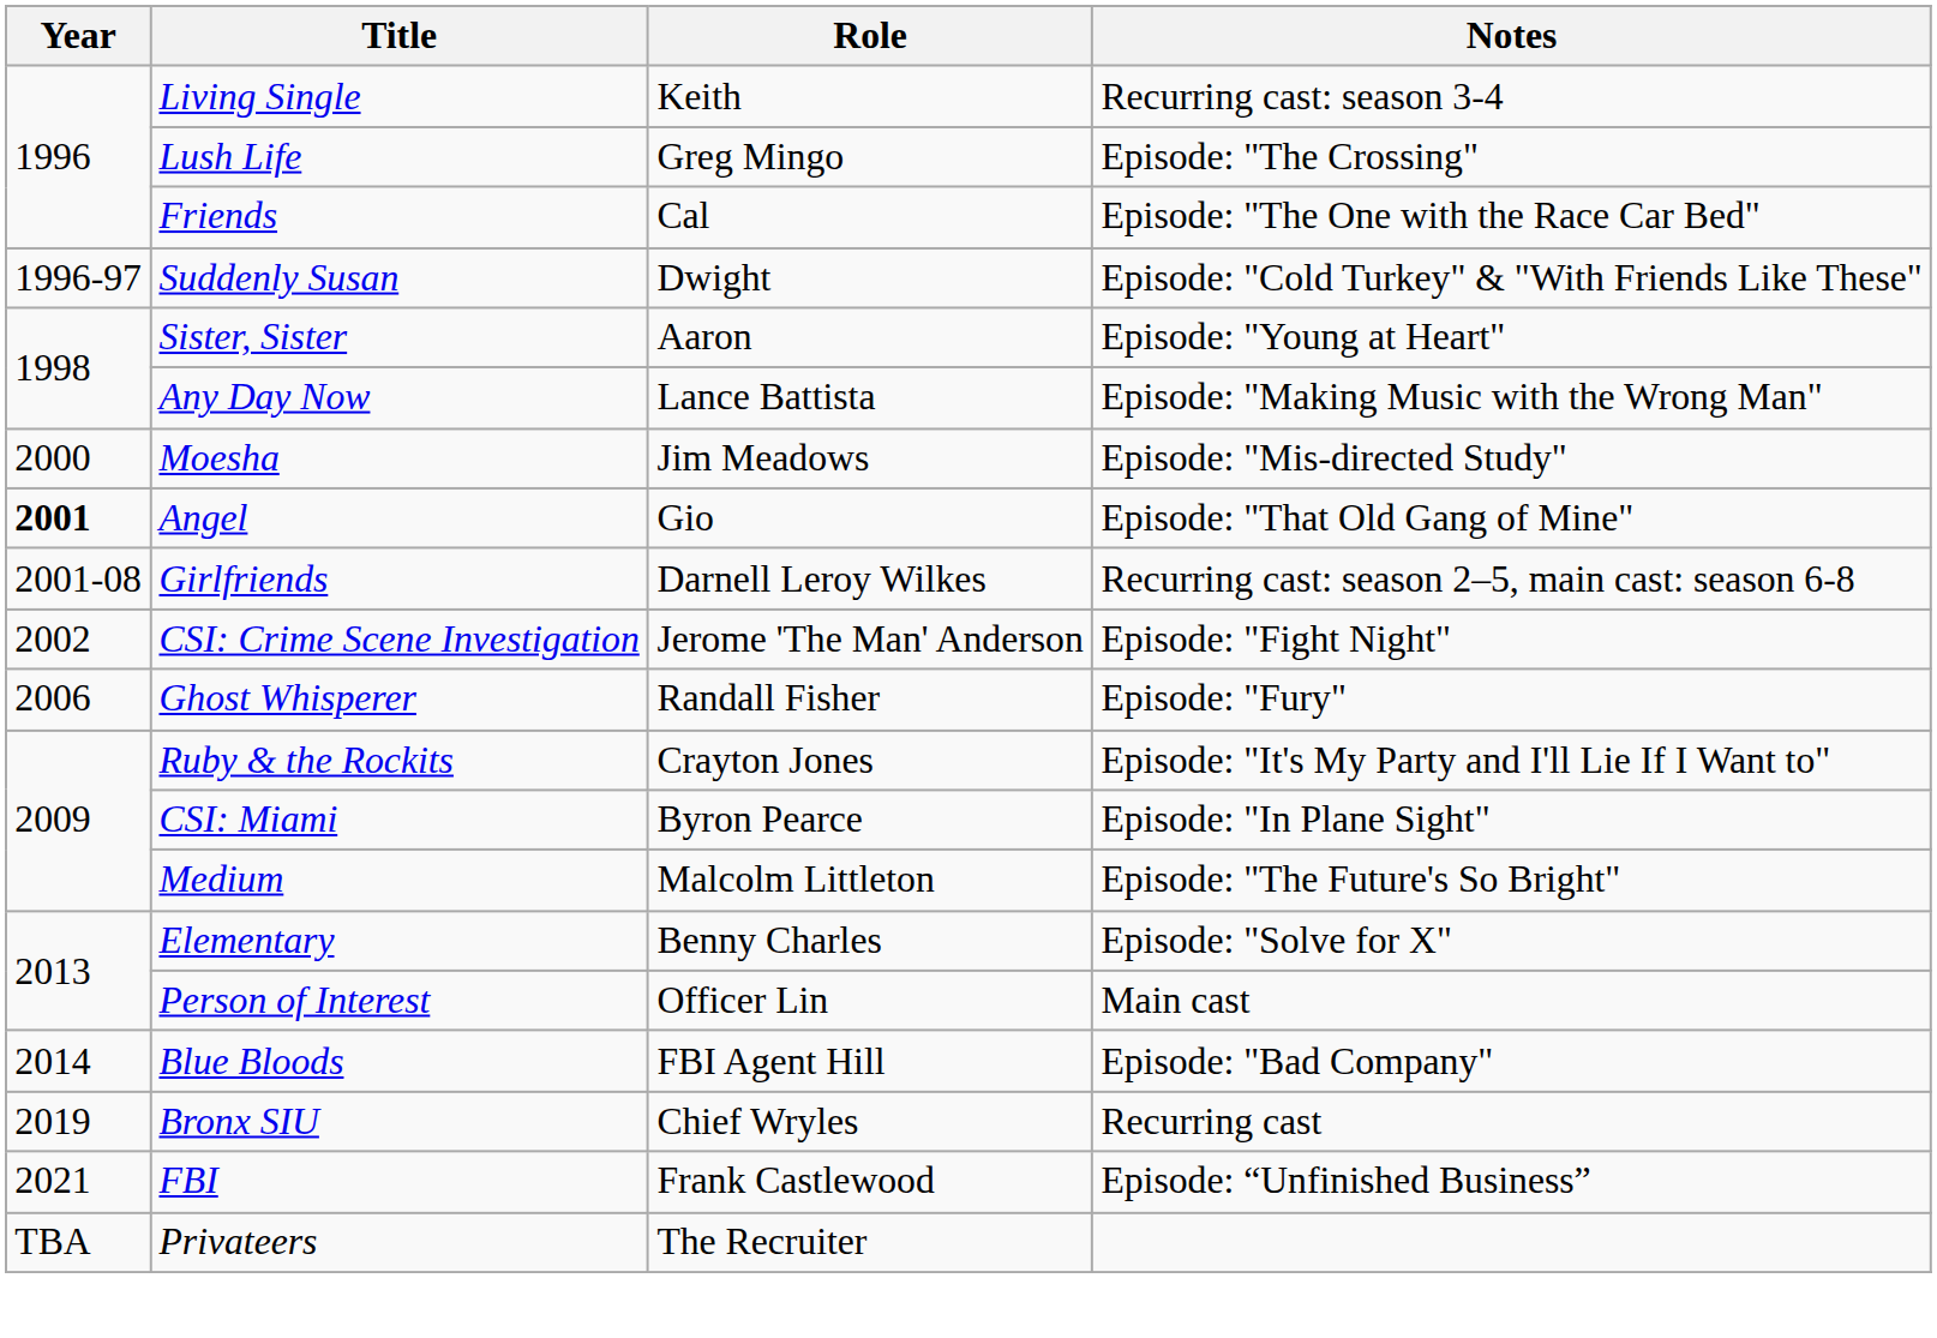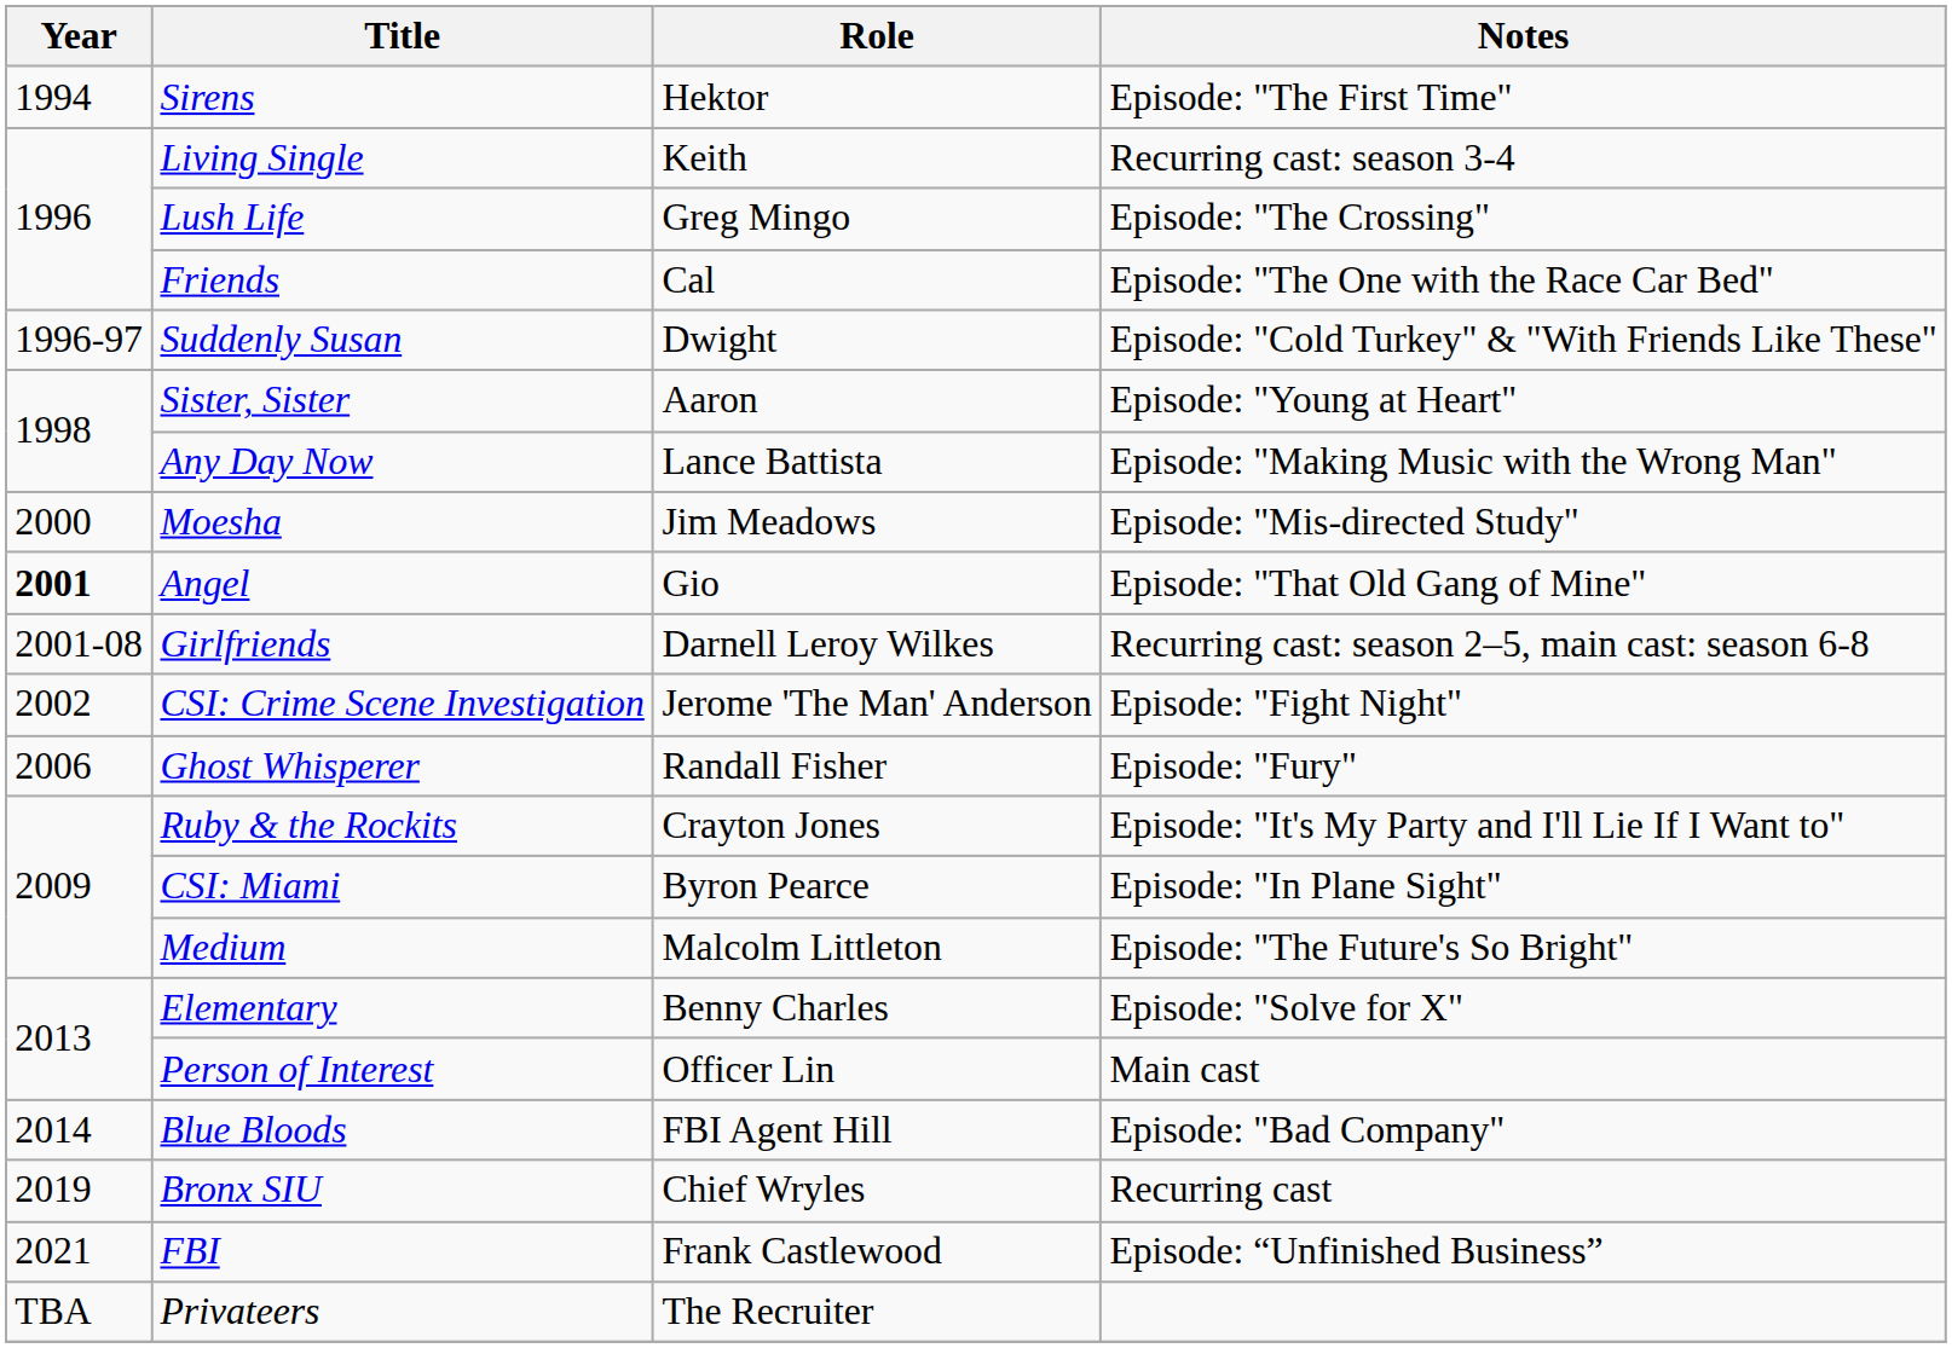+ row: 1994 | Sirens | Hektor | Episode: "The First Time"
